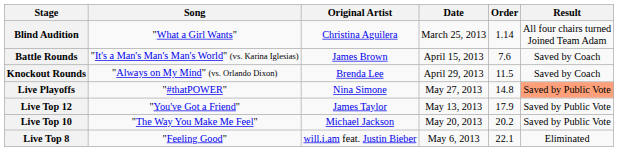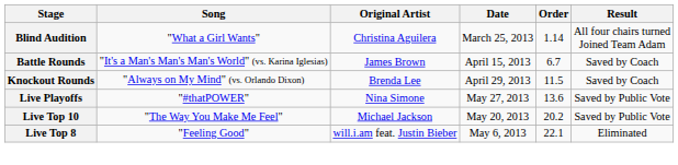Battle Rounds | Order: 7.6 -> 6.7
Live Playoffs | Order: 14.8 -> 13.6
Live Playoffs | Result: lightsalmon background -> no background
- row: Live Top 12 | "You've Got a Friend" | James Taylor | May 13, 2013 | 17.9 | Saved by Public Vote
